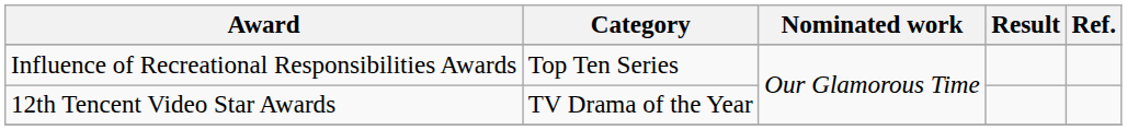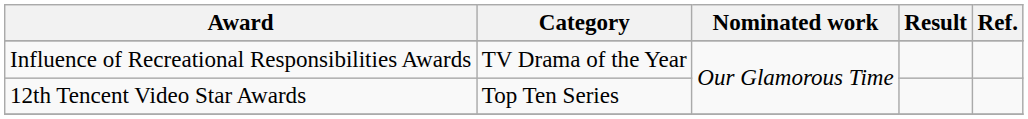Influence of Recreational Responsibilities Awards | Category: Top Ten Series -> TV Drama of the Year
12th Tencent Video Star Awards | Category: TV Drama of the Year -> Top Ten Series
